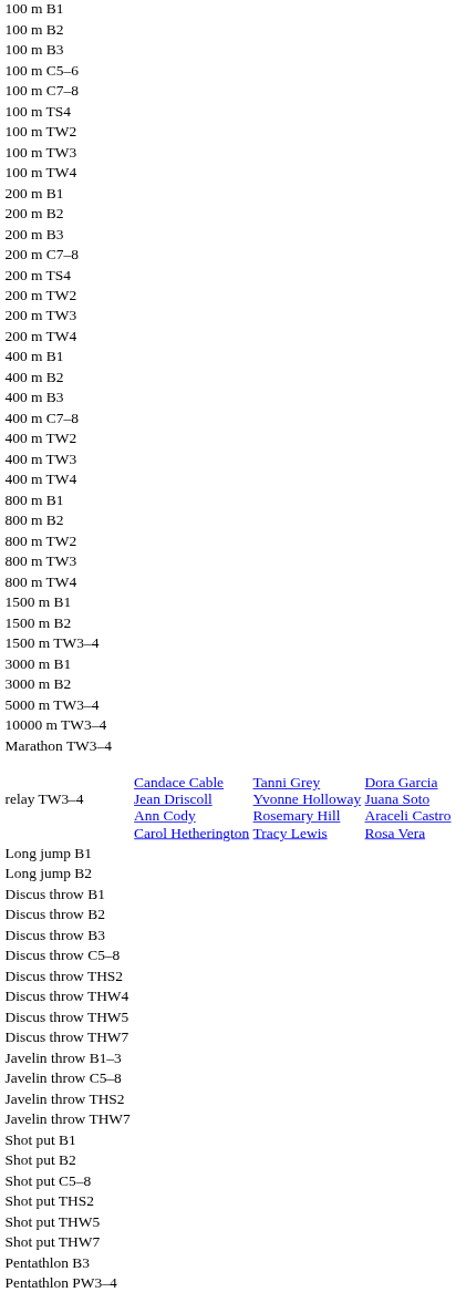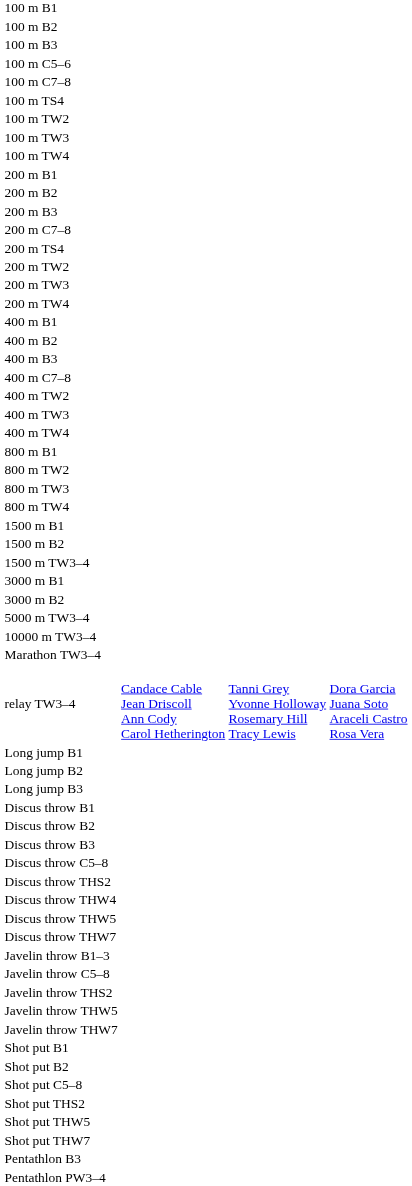- row: 800 m B2
+ row: Long jump B3
+ row: Javelin throw THW5
